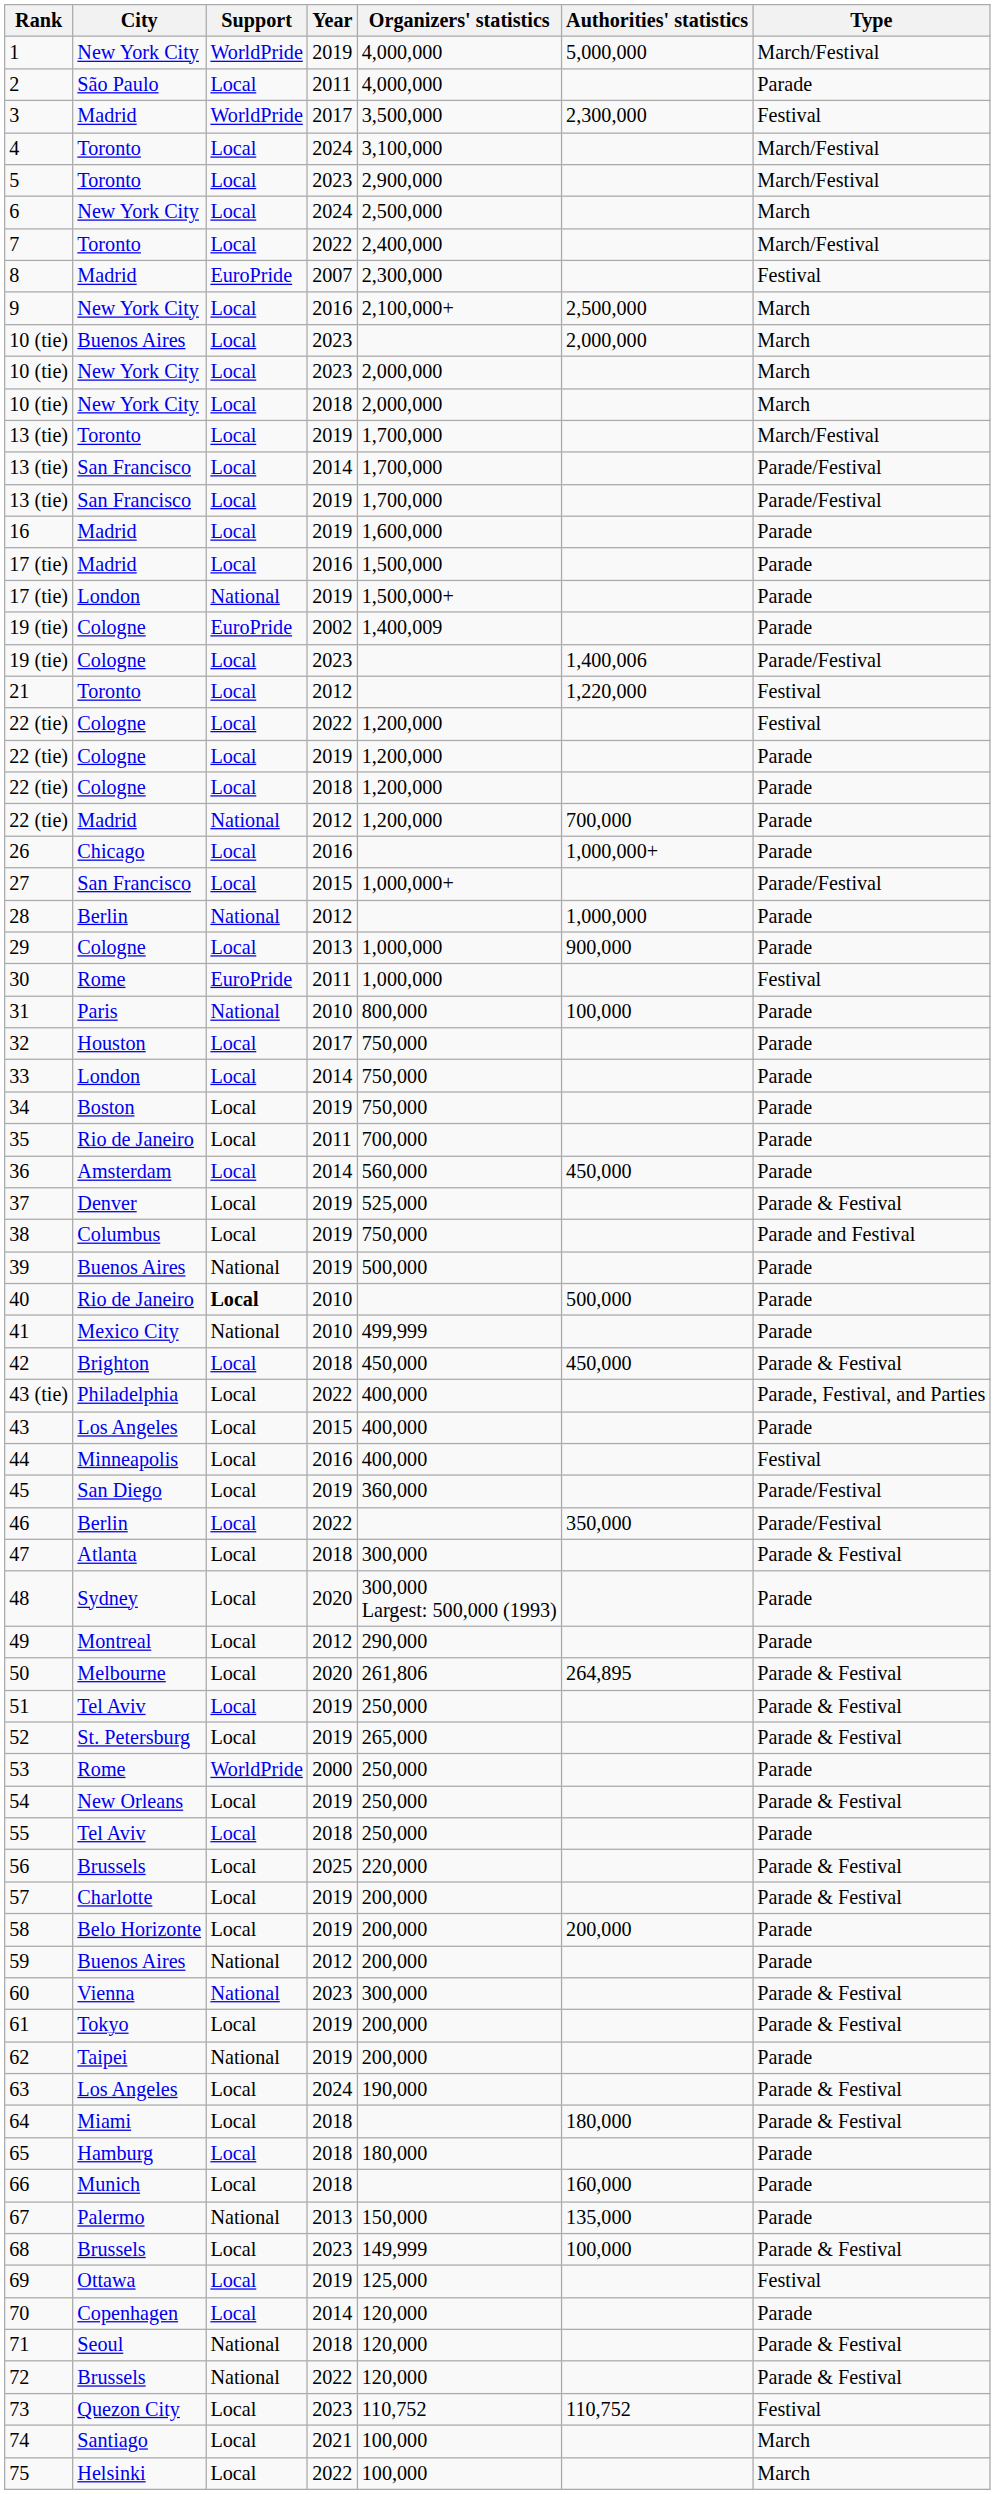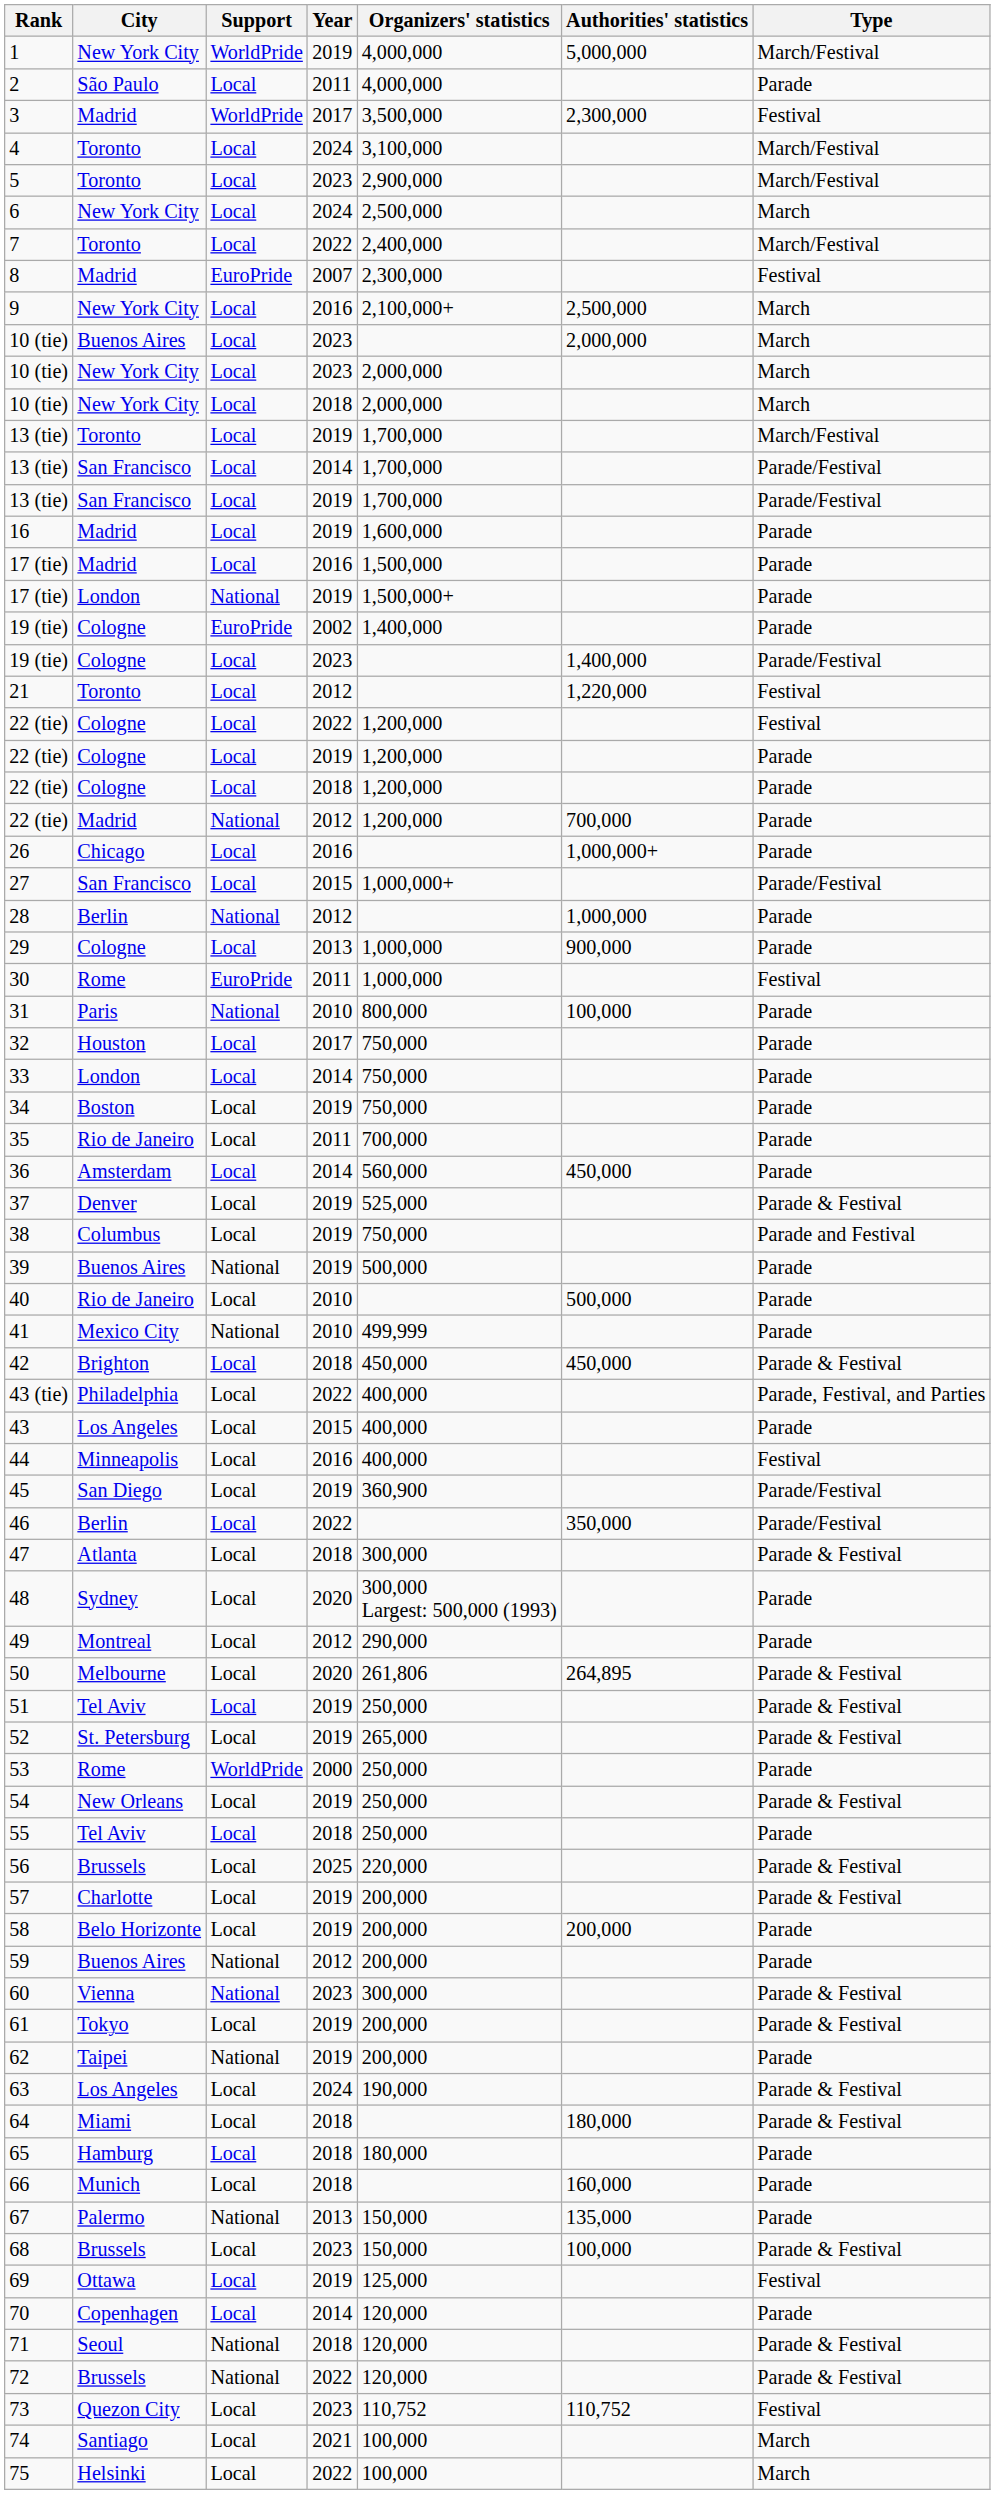19 (tie) / 2002 | Organizers' statistics: 1,400,009 -> 1,400,000
19 (tie) / 2023 | Authorities' statistics: 1,400,006 -> 1,400,000
40 | Support: bold -> normal
45 | Organizers' statistics: 360,000 -> 360,900
68 | Organizers' statistics: 149,999 -> 150,000
